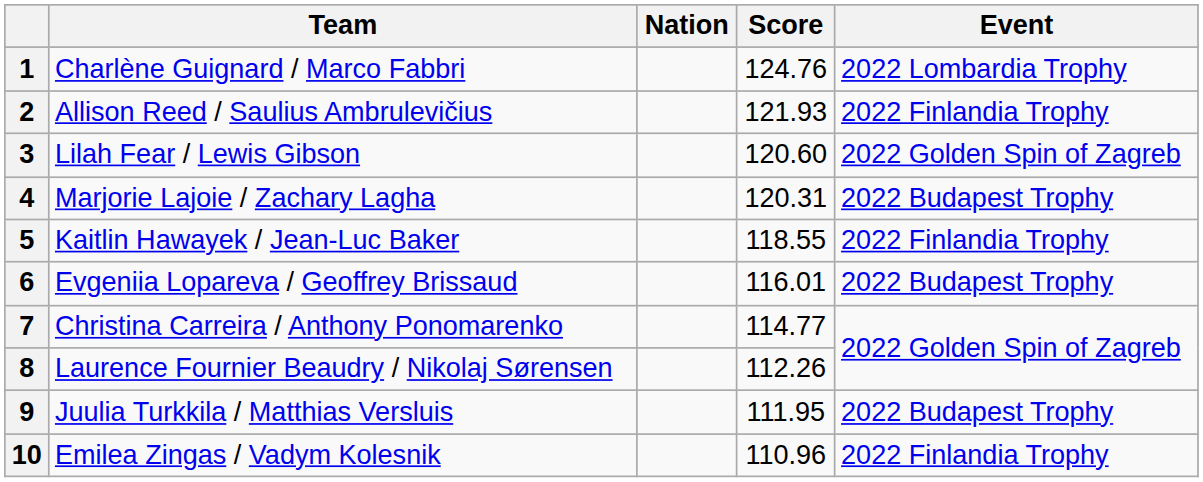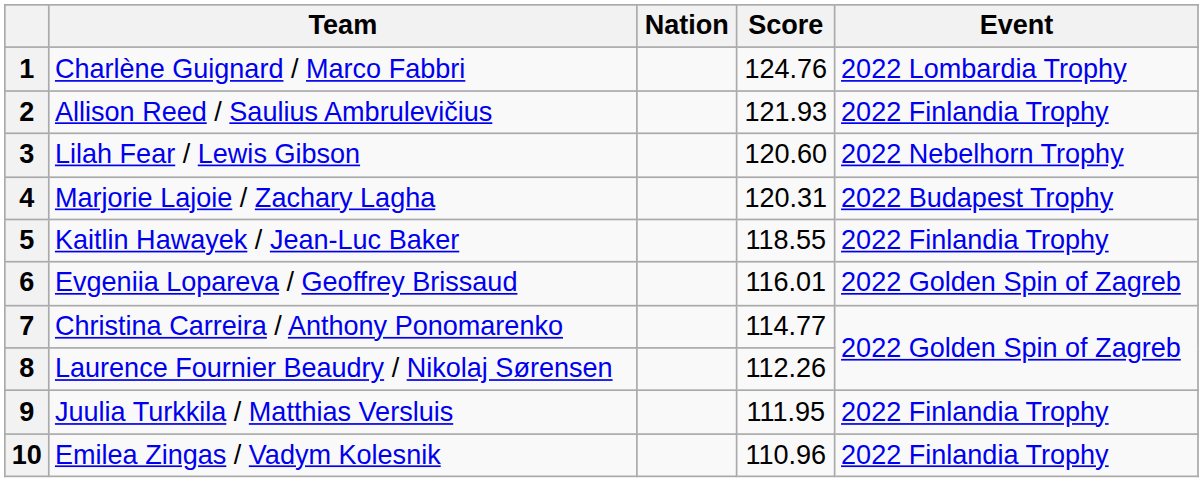3 | Event: 2022 Golden Spin of Zagreb -> 2022 Nebelhorn Trophy
6 | Event: 2022 Budapest Trophy -> 2022 Golden Spin of Zagreb
9 | Event: 2022 Budapest Trophy -> 2022 Finlandia Trophy
